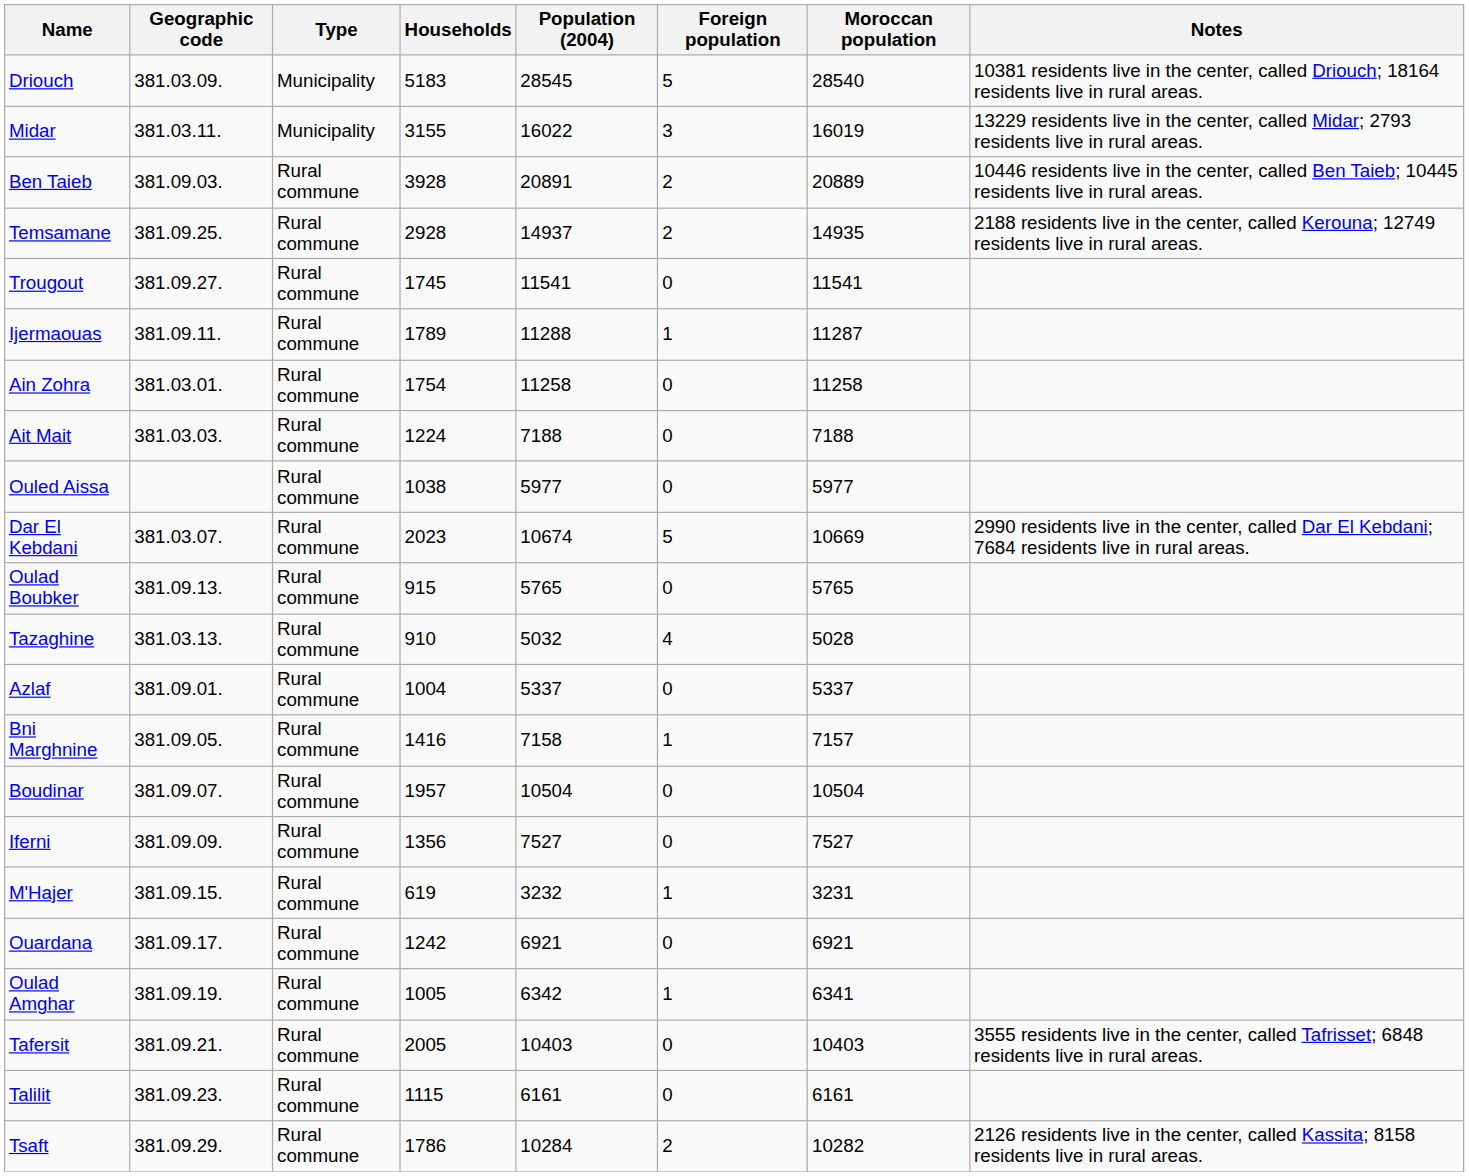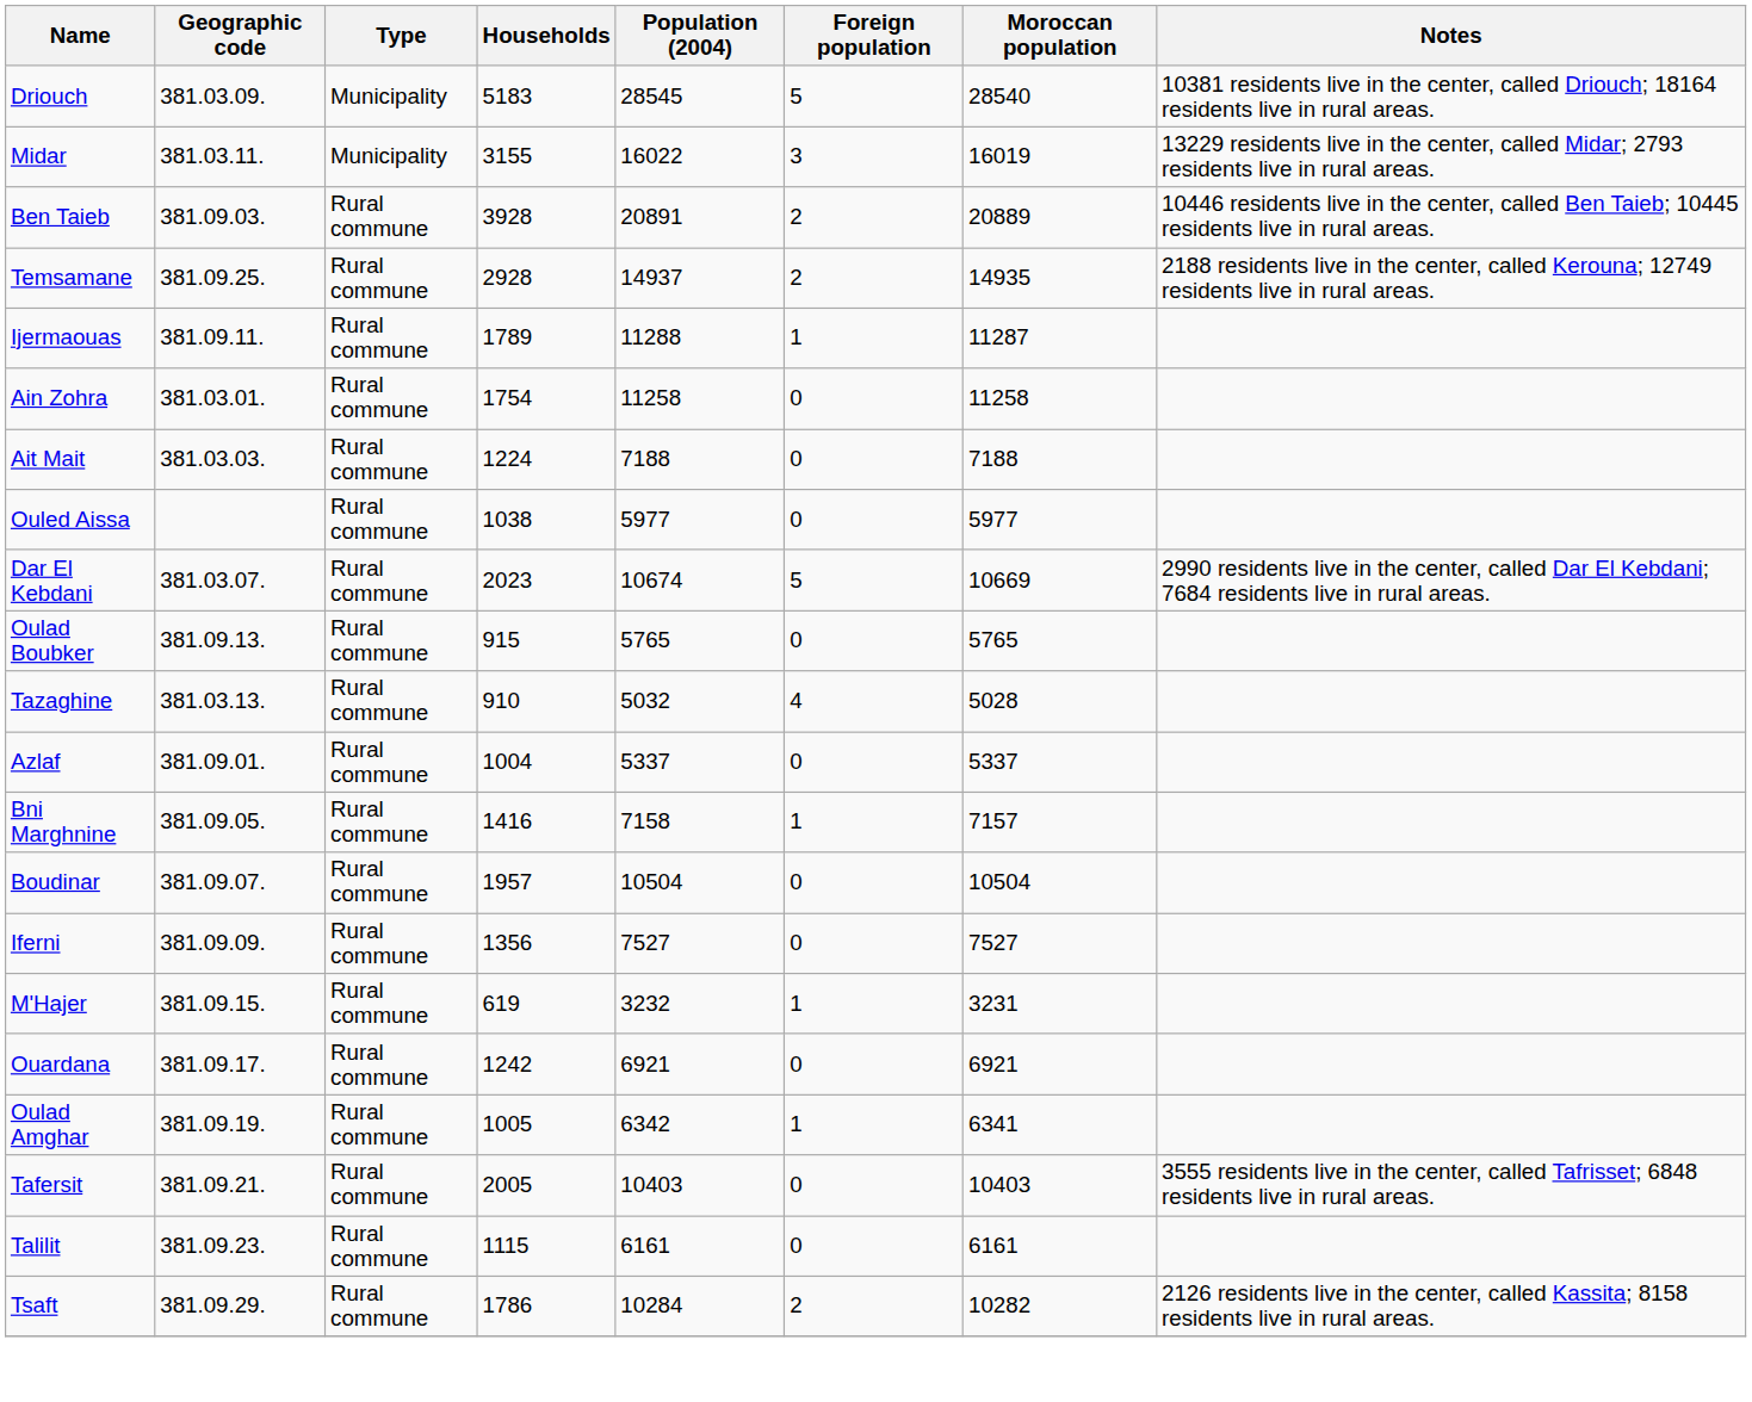- row: Trougout | 381.09.27. | Rural commune | 1745 | 11541 | 0 | 11541
